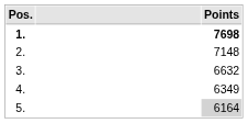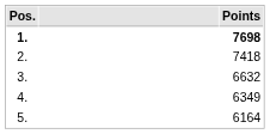2. | Points: 7148 -> 7418
5. | Points: lightgrey background -> no background
